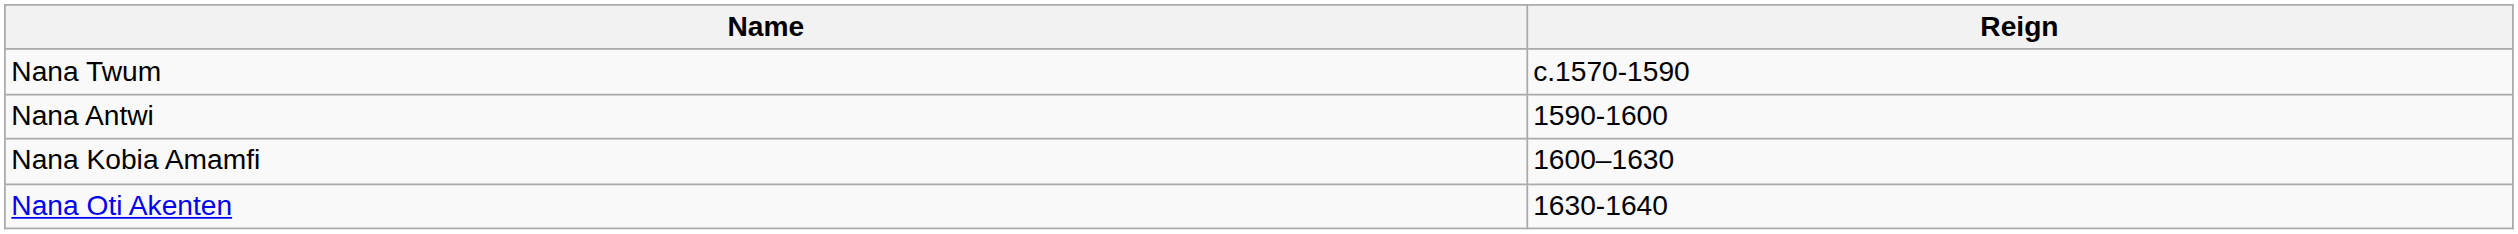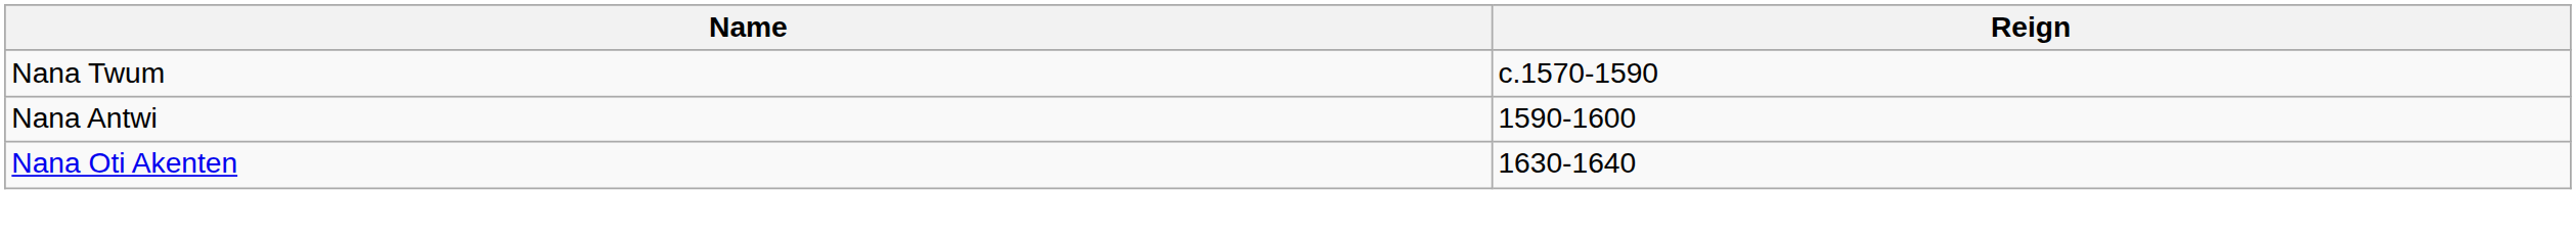- row: Nana Kobia Amamfi | 1600–1630
